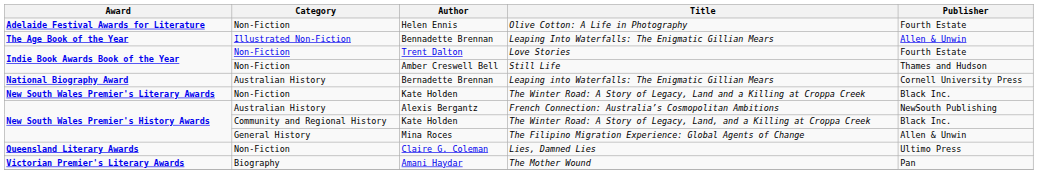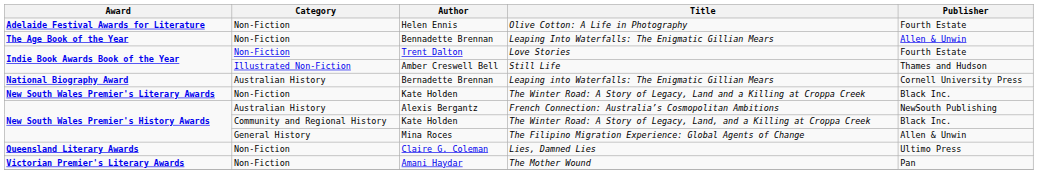Leaping Into Waterfalls: The Enigmatic Gillian Mears | Category: Illustrated Non-Fiction -> Non-Fiction
Still Life | Category: Non-Fiction -> Illustrated Non-Fiction
The Mother Wound | Category: Biography -> Non-Fiction
